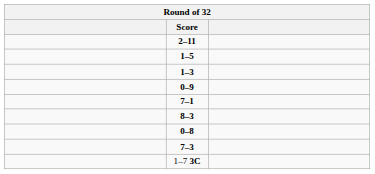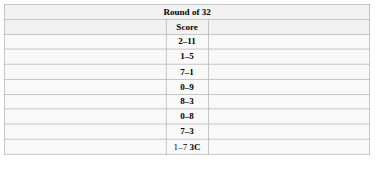- row: 1–3
rows swapped: 7–1 <-> 0–9
